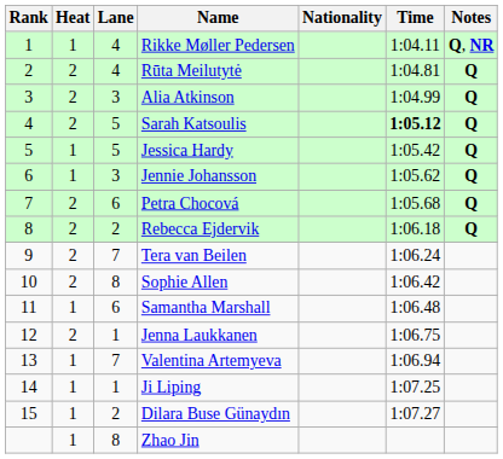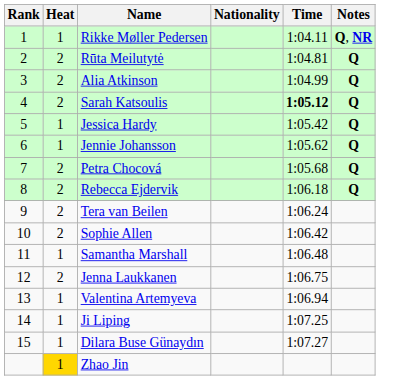- column: Lane | 4 | 4 | 3 | 5 | 5 | 3 | 6 | 2 | 7 | 8 | 6 | 1 | 7 | 1 | 2 | 8
Zhao Jin | Heat: no background -> gold background
